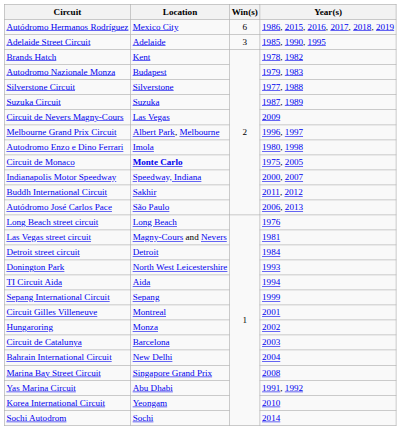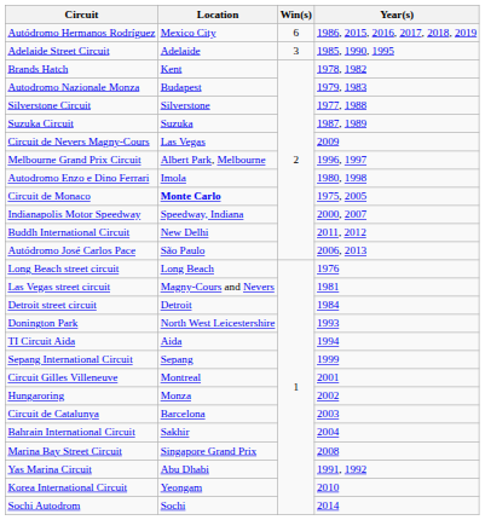Buddh International Circuit | Location: Sakhir -> New Delhi
Bahrain International Circuit | Location: New Delhi -> Sakhir
